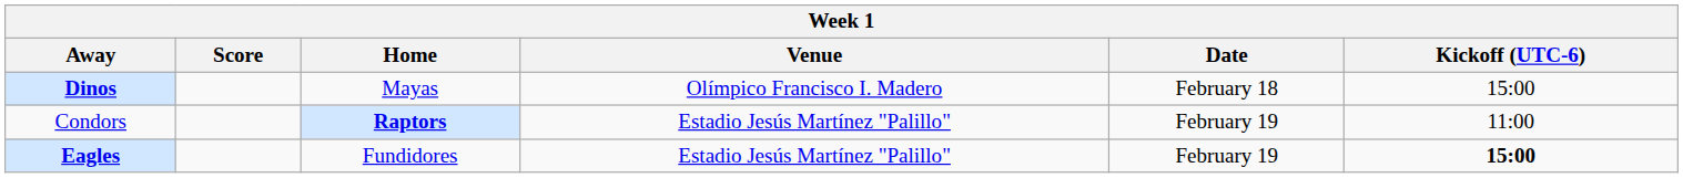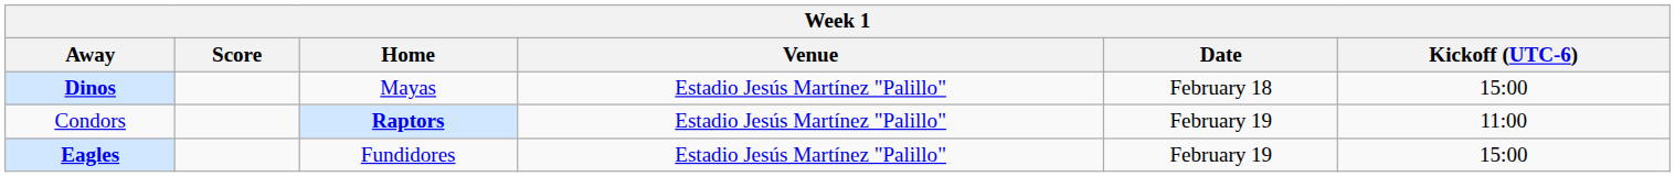Dinos | Venue: Olímpico Francisco I. Madero -> Estadio Jesús Martínez "Palillo"
Eagles | Kickoff (UTC-6): bold -> normal
